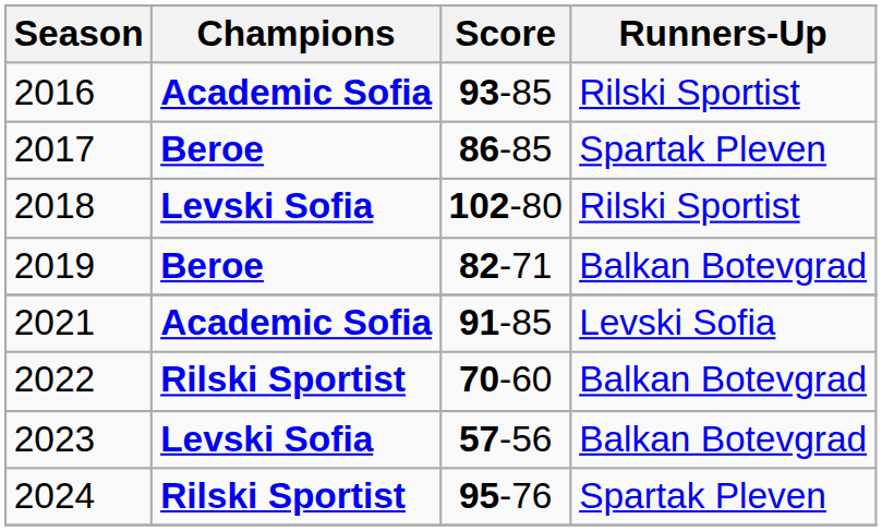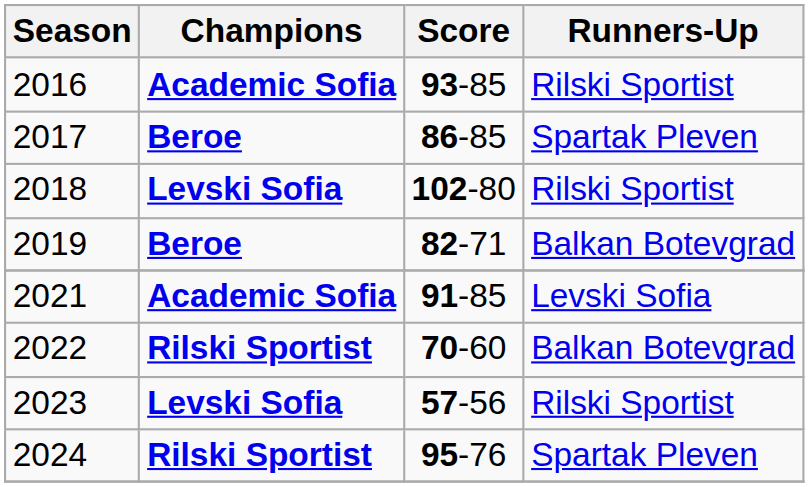2023 | Runners-Up: Balkan Botevgrad -> Rilski Sportist
